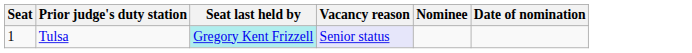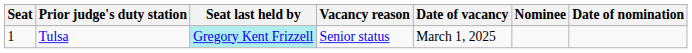+ column: Date of vacancy | March 1, 2025
Tulsa | Vacancy reason: lavender background -> no background
